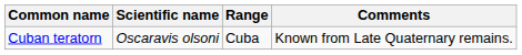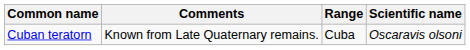columns swapped: Scientific name <-> Comments
